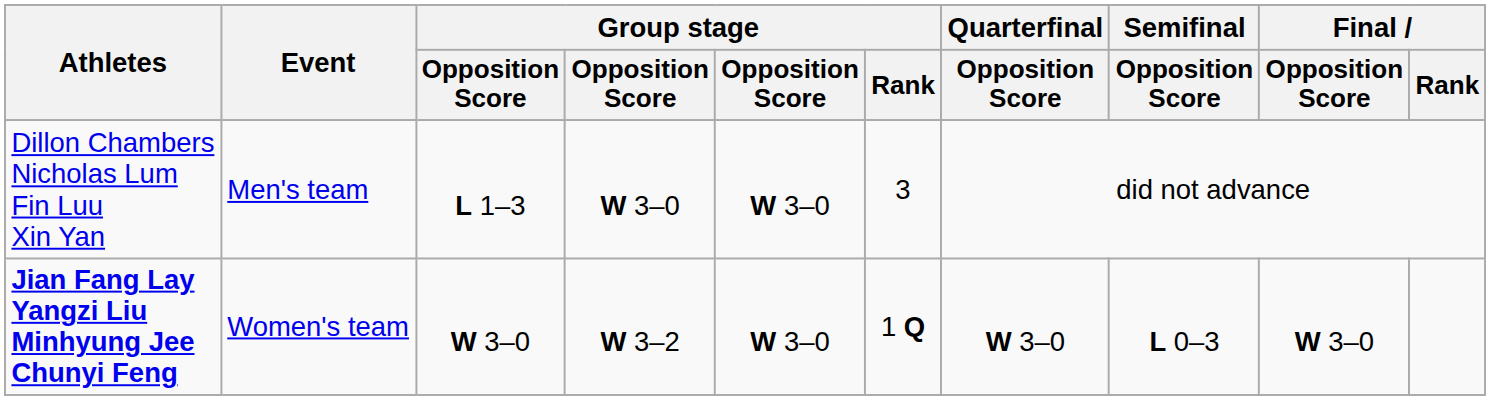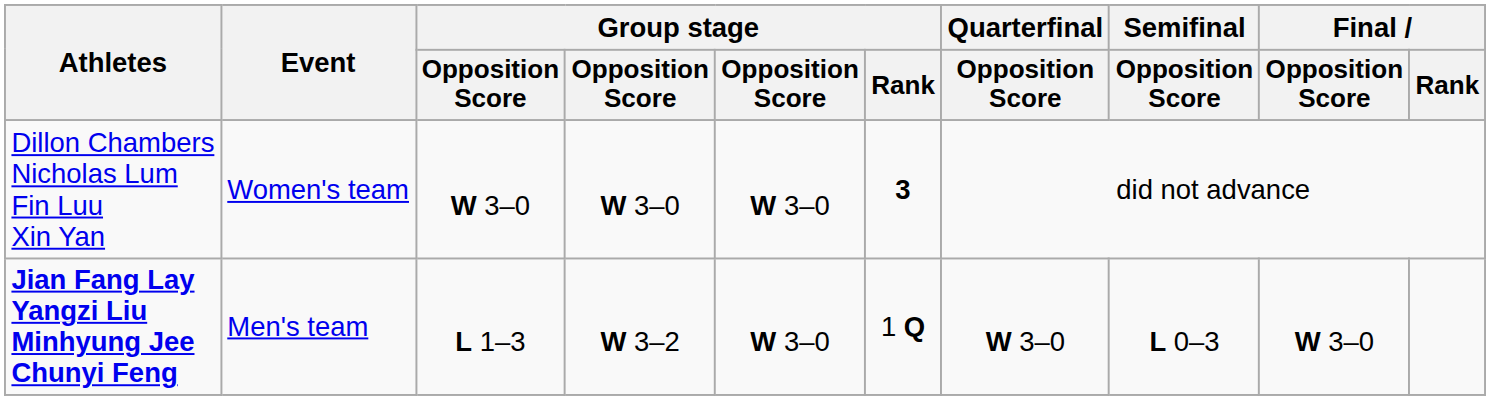Dillon Chambers Nicholas Lum Fin Luu Xin Yan | Event: Men's team -> Women's team
Dillon Chambers Nicholas Lum Fin Luu Xin Yan | column 3: L 1–3 -> W 3–0
Dillon Chambers Nicholas Lum Fin Luu Xin Yan | Group stage / Rank: normal -> bold
Jian Fang Lay Yangzi Liu Minhyung Jee Chunyi Feng | Event: Women's team -> Men's team
Jian Fang Lay Yangzi Liu Minhyung Jee Chunyi Feng | column 3: W 3–0 -> L 1–3
